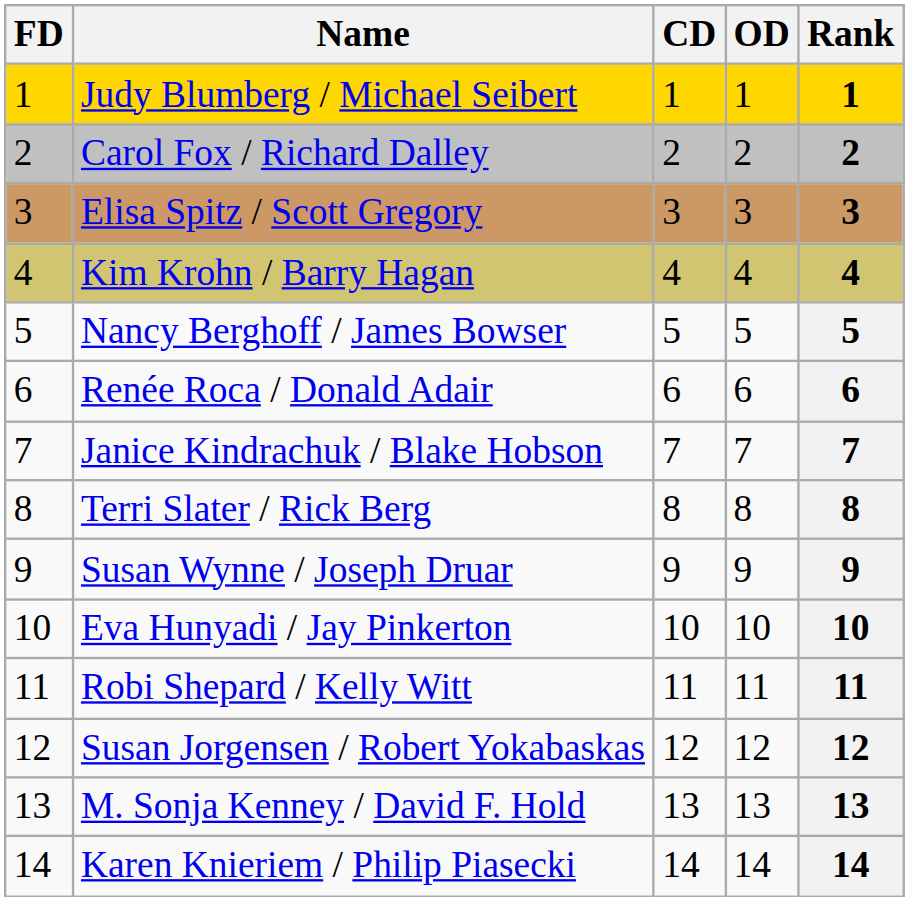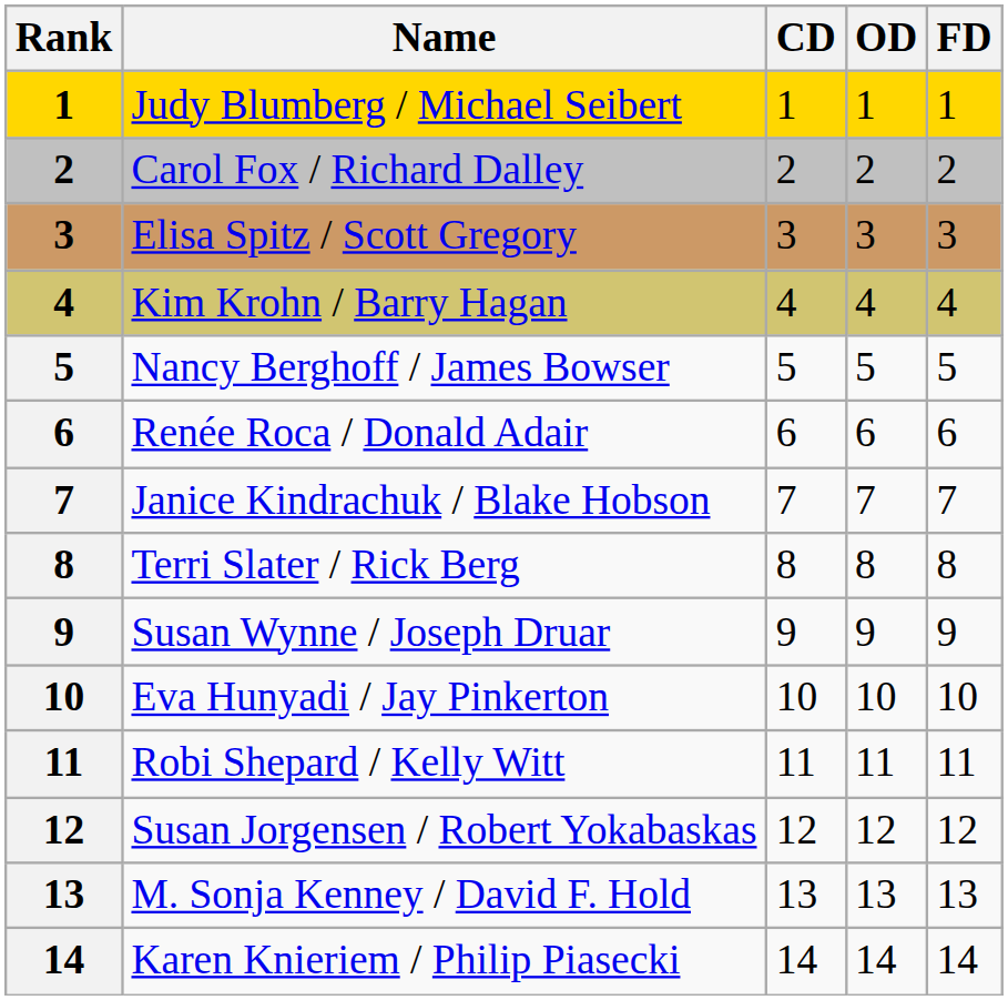columns swapped: Rank <-> FD
